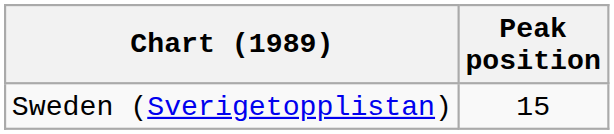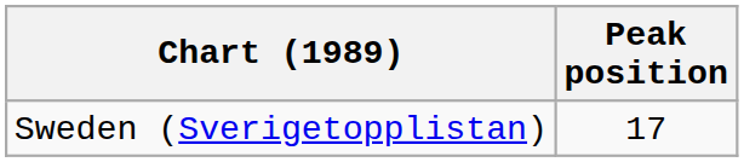Sweden (Sverigetopplistan) | Peak position: 15 -> 17
